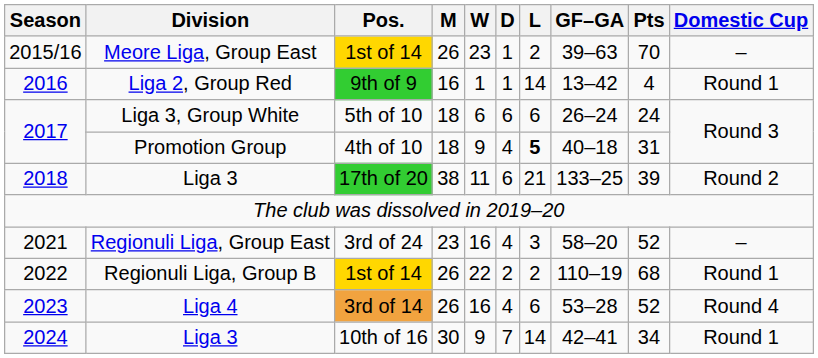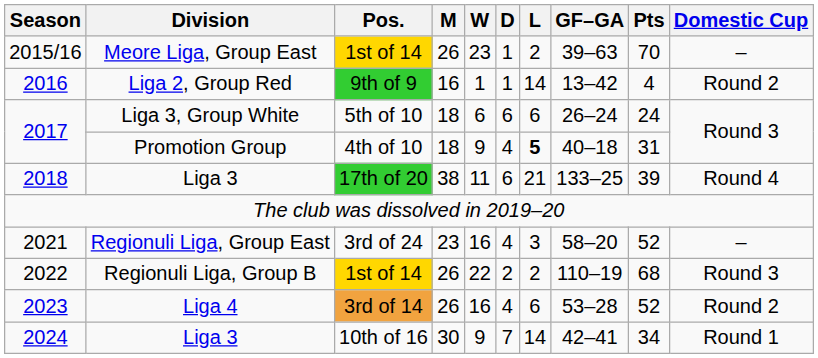Liga 2, Group Red | Domestic Cup: Round 1 -> Round 2
Liga 3 / 17th of 20 | Domestic Cup: Round 2 -> Round 4
Regionuli Liga, Group B | Domestic Cup: Round 1 -> Round 3
Liga 4 | Domestic Cup: Round 4 -> Round 2
